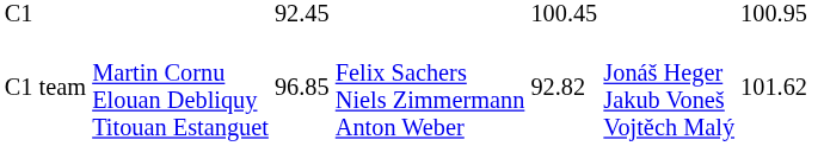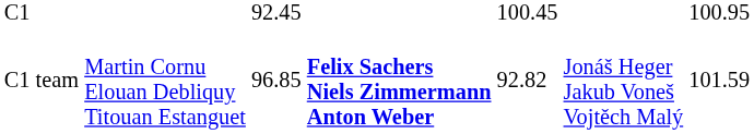C1 team | column 4: normal -> bold
C1 team | column 7: 101.62 -> 101.59
